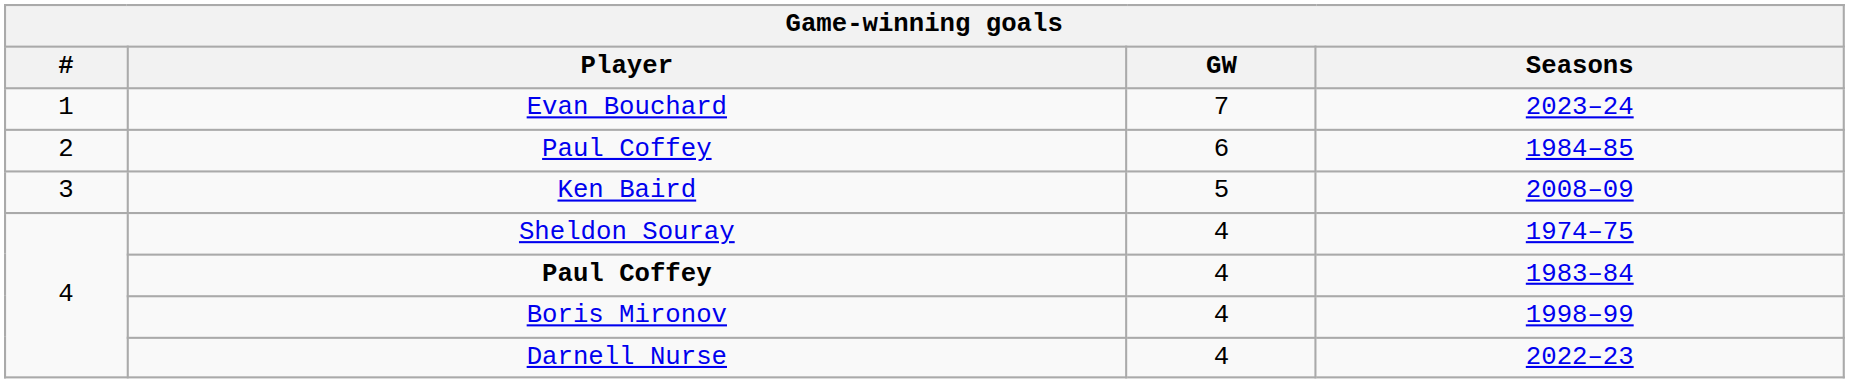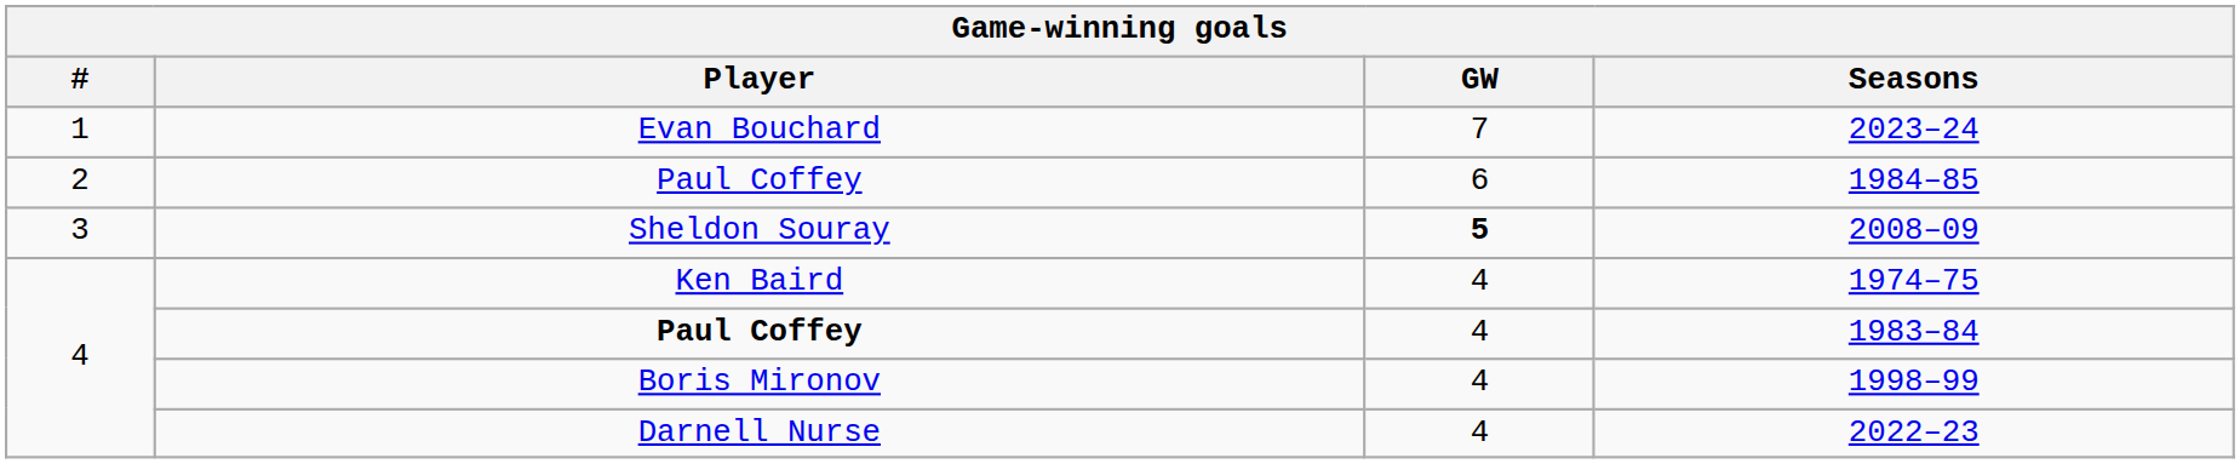2008–09 | Player: Ken Baird -> Sheldon Souray
2008–09 | GW: normal -> bold
1974–75 | Player: Sheldon Souray -> Ken Baird
